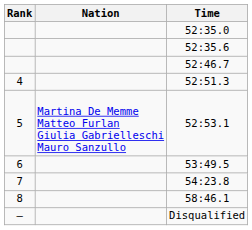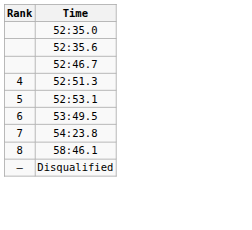- column: Nation | Martina De Memme Matteo Furlan Giulia Gabrielleschi Mauro Sanzullo
